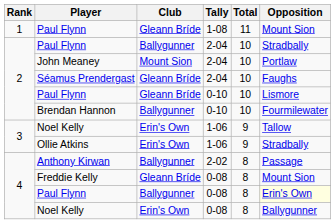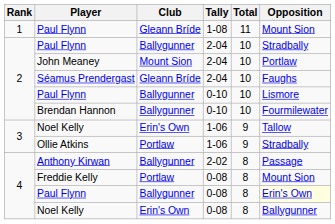Paul Flynn / 0-10 | Club: Gleann Bríde -> Ballygunner
Ollie Atkins | Club: Erin's Own -> Portlaw
Freddie Kelly | Club: Gleann Bríde -> Portlaw
